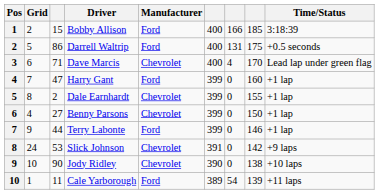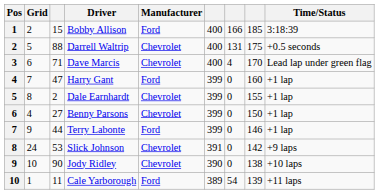Darrell Waltrip | column 3: 86 -> 88
Darrell Waltrip | Manufacturer: Ford -> Chevrolet
